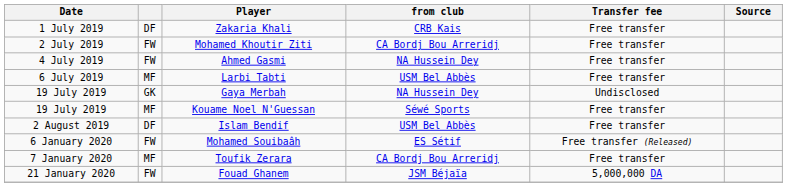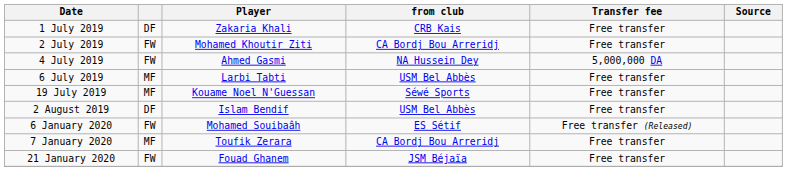Ahmed Gasmi | Transfer fee: Free transfer -> 5,000,000 DA
- row: 19 July 2019 | GK | Gaya Merbah | NA Hussein Dey | Undisclosed
Fouad Ghanem | Transfer fee: 5,000,000 DA -> Free transfer
